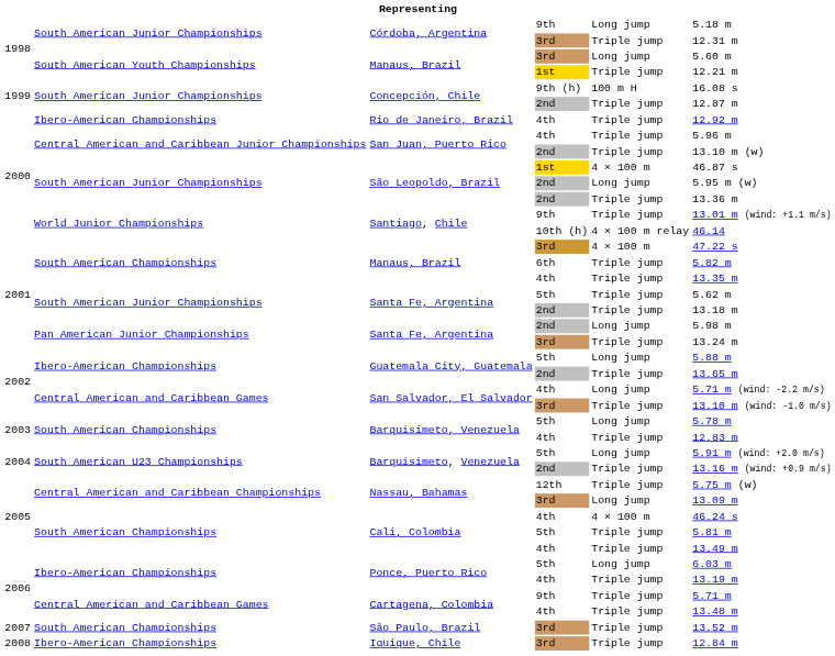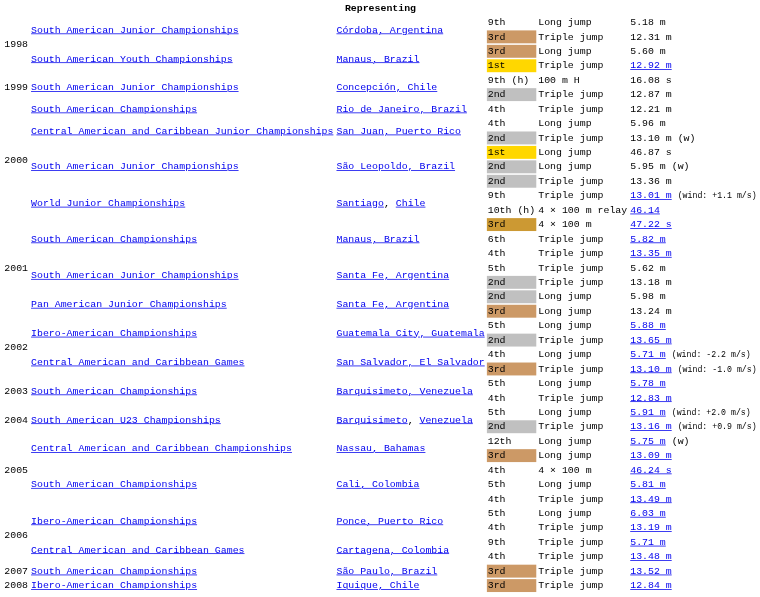Manaus, Brazil / 1st | column 6: 12.21 m -> 12.92 m
Rio de Janeiro, Brazil | column 2: Ibero-American Championships -> South American Championships
Rio de Janeiro, Brazil | column 6: 12.92 m -> 12.21 m
San Juan, Puerto Rico / 4th | column 5: Triple jump -> Long jump
São Leopoldo, Brazil / 1st | column 5: 4 × 100 m -> Long jump
Santa Fe, Argentina / 3rd | column 5: Triple jump -> Long jump
Nassau, Bahamas / 12th | column 5: Triple jump -> Long jump
Cali, Colombia / 5th | column 5: Triple jump -> Long jump
